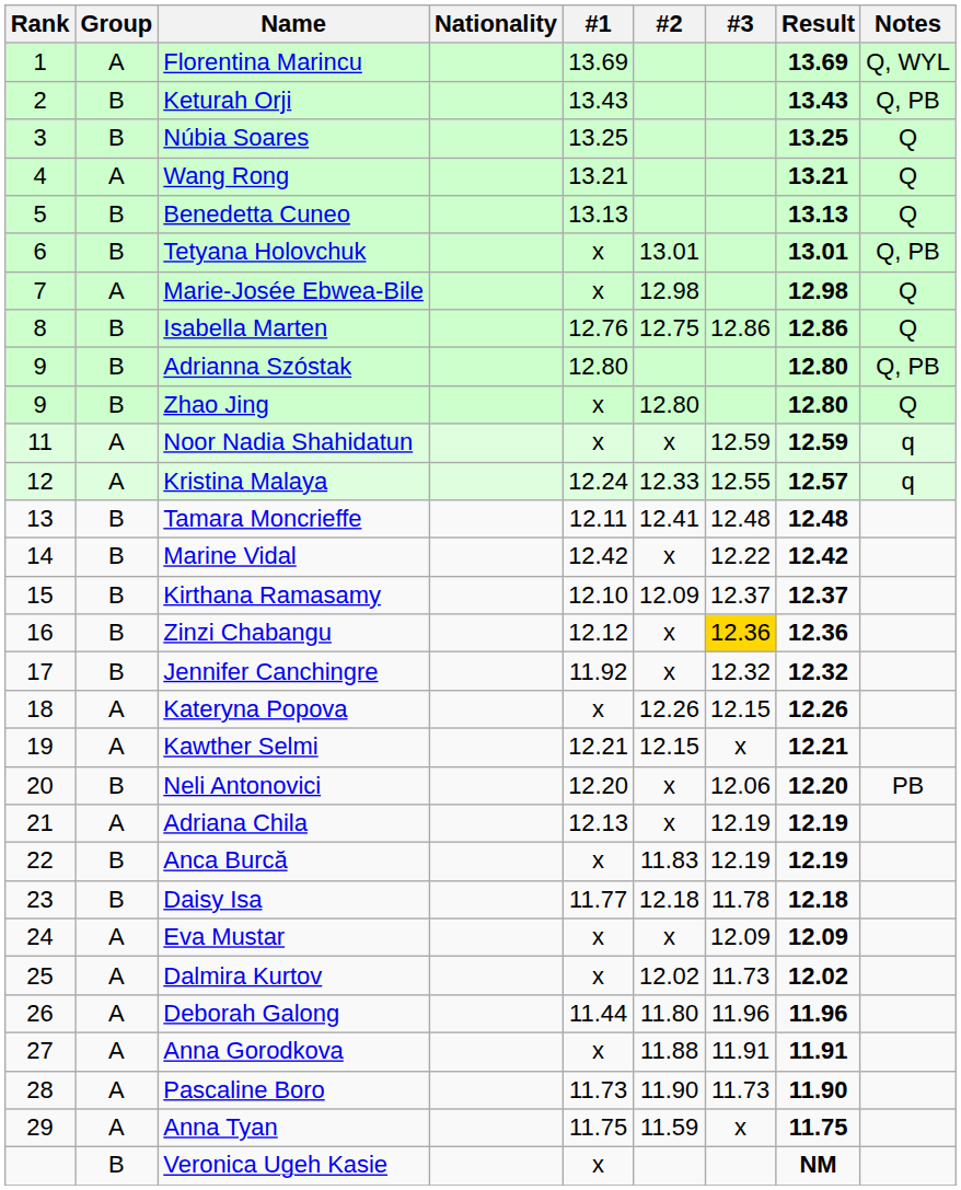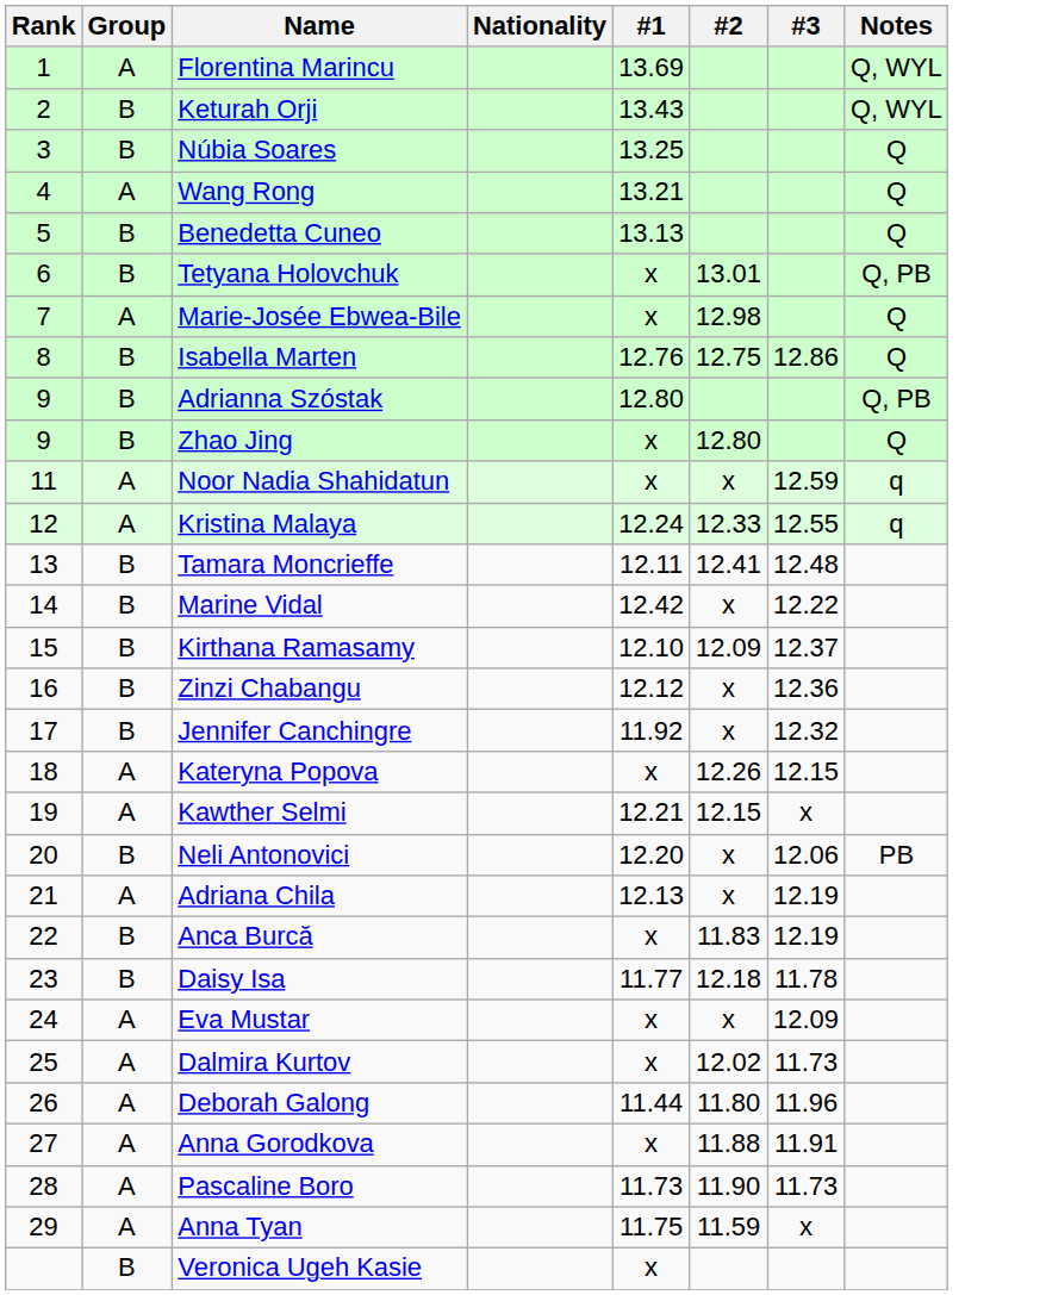- column: Result | 13.69 | 13.43 | 13.25 | 13.21 | 13.13 | 13.01 | 12.98 | 12.86 | 12.80 | 12.80 | 12.59 | 12.57 | 12.48 | 12.42 | 12.37 | 12.36 | 12.32 | 12.26 | 12.21 | 12.20 | 12.19 | 12.19 | 12.18 | 12.09 | 12.02 | 11.96 | 11.91 | 11.90 | 11.75 | NM
Keturah Orji | Notes: Q, PB -> Q, WYL
Zinzi Chabangu | #3: gold background -> no background
